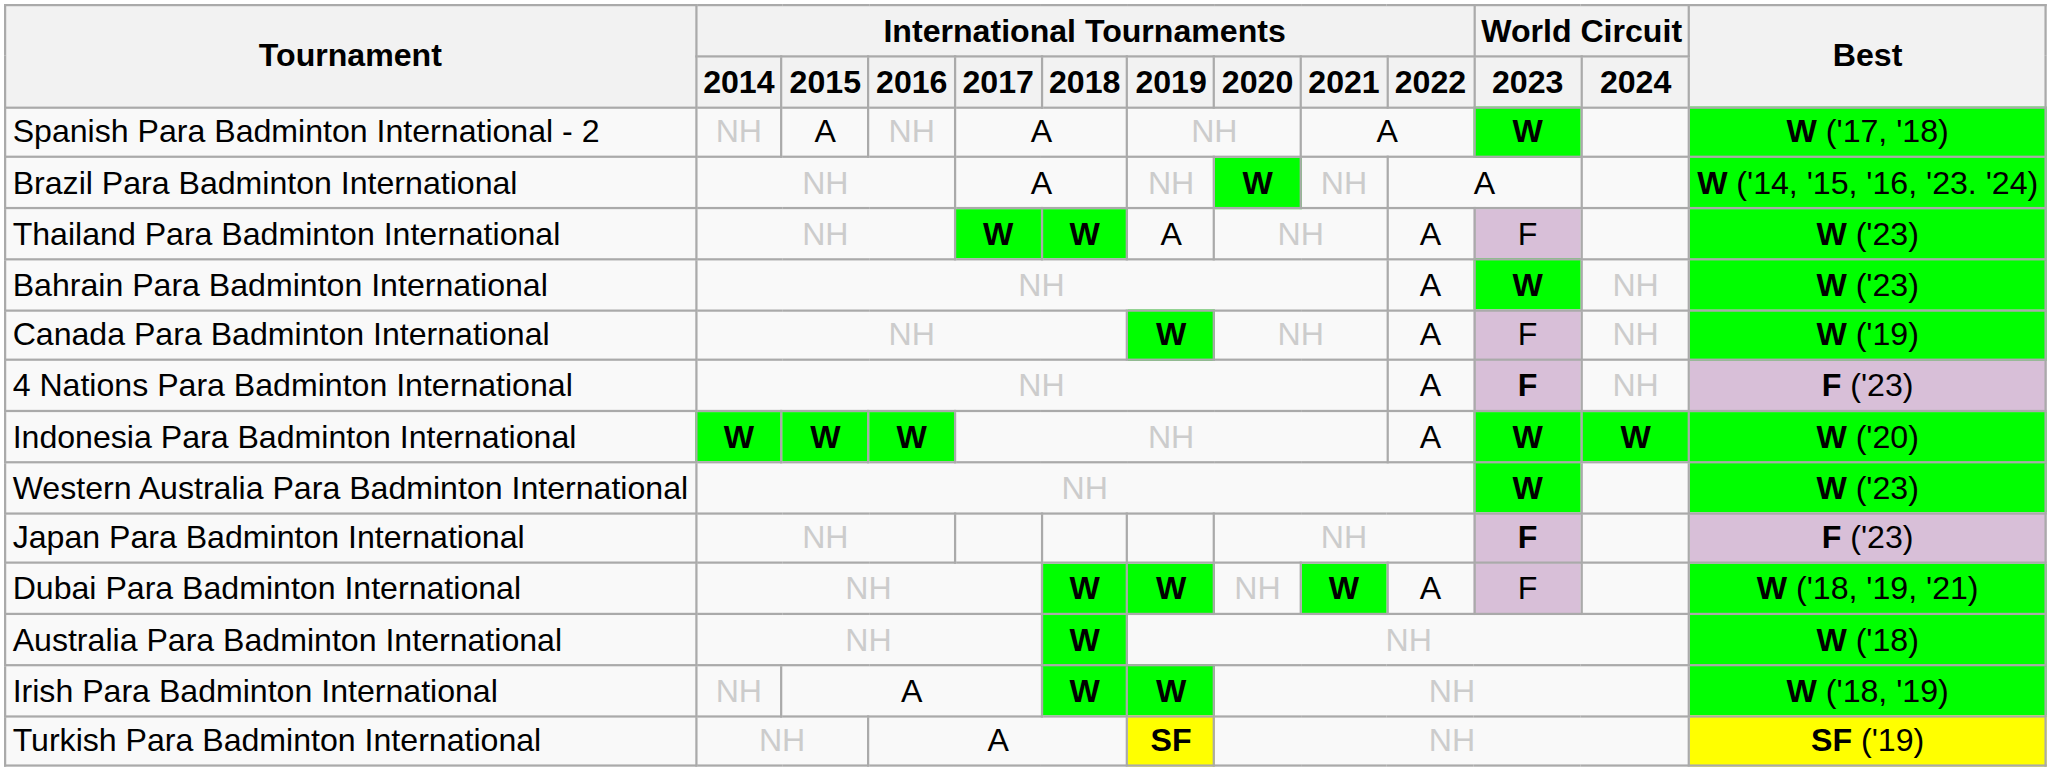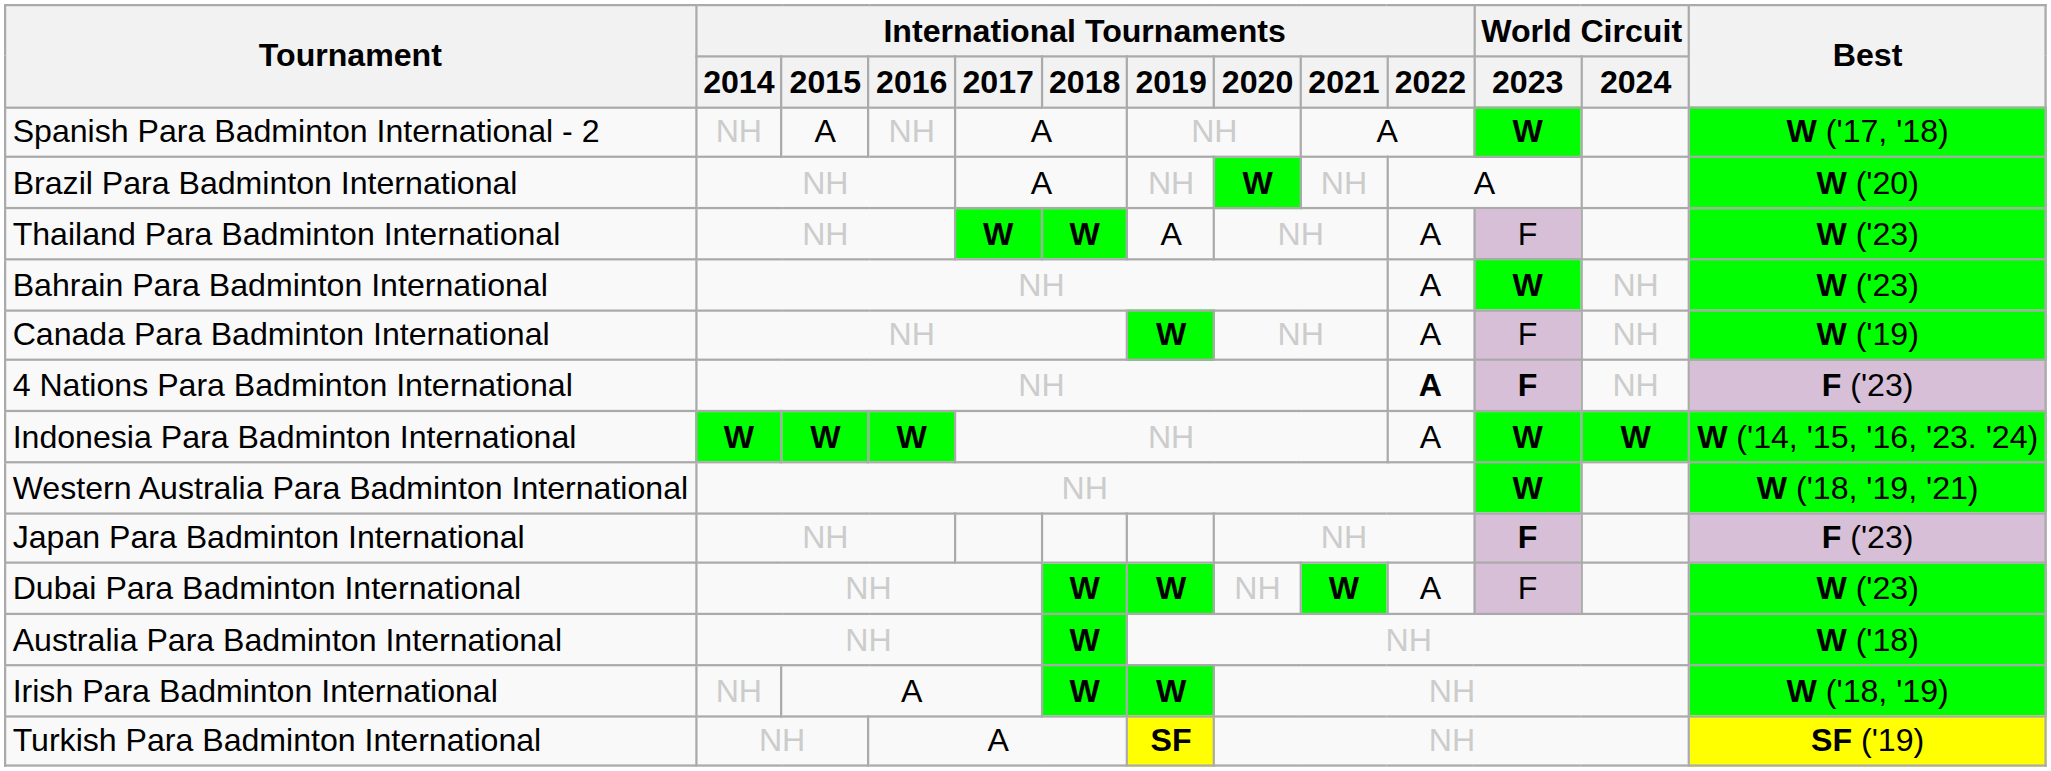Brazil Para Badminton International | Best: W ('14, '15, '16, '23. '24) -> W ('20)
4 Nations Para Badminton International | International Tournaments / 2022: normal -> bold
Indonesia Para Badminton International | Best: W ('20) -> W ('14, '15, '16, '23. '24)
Western Australia Para Badminton International | Best: W ('23) -> W ('18, '19, '21)
Dubai Para Badminton International | Best: W ('18, '19, '21) -> W ('23)
